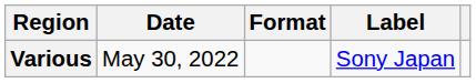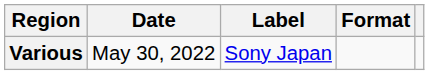columns swapped: Format <-> Label
